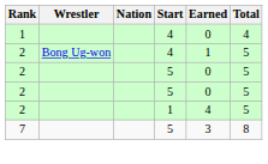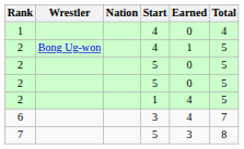+ row: 6 | 3 | 4 | 7
